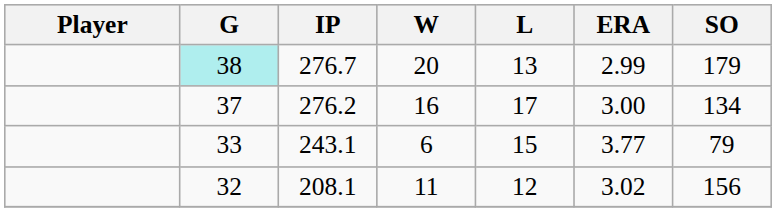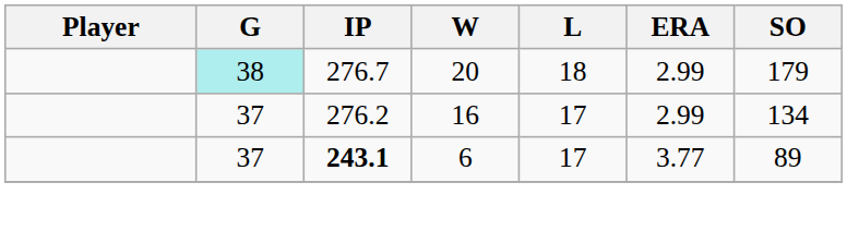20 | L: 13 -> 18
16 | ERA: 3.00 -> 2.99
6 | G: 33 -> 37
6 | IP: normal -> bold
6 | L: 15 -> 17
6 | SO: 79 -> 89
- row: 32 | 208.1 | 11 | 12 | 3.02 | 156
